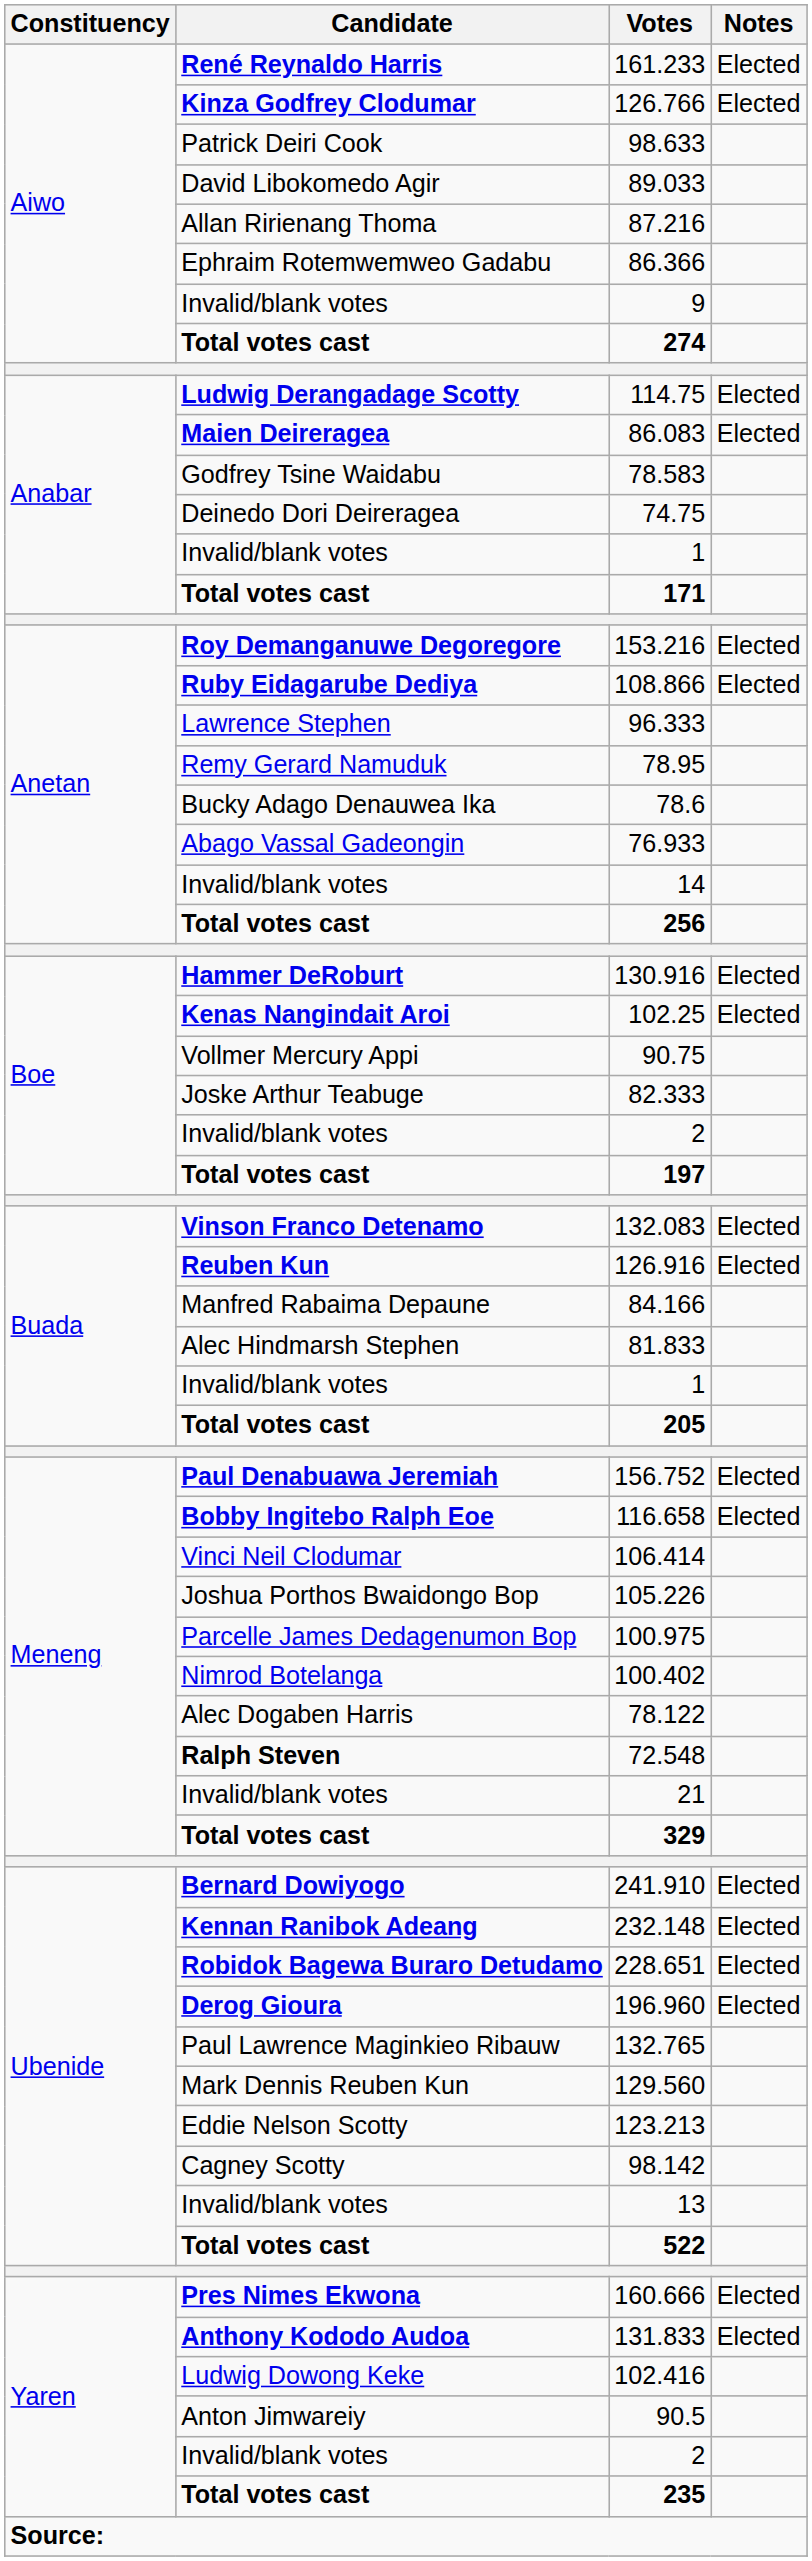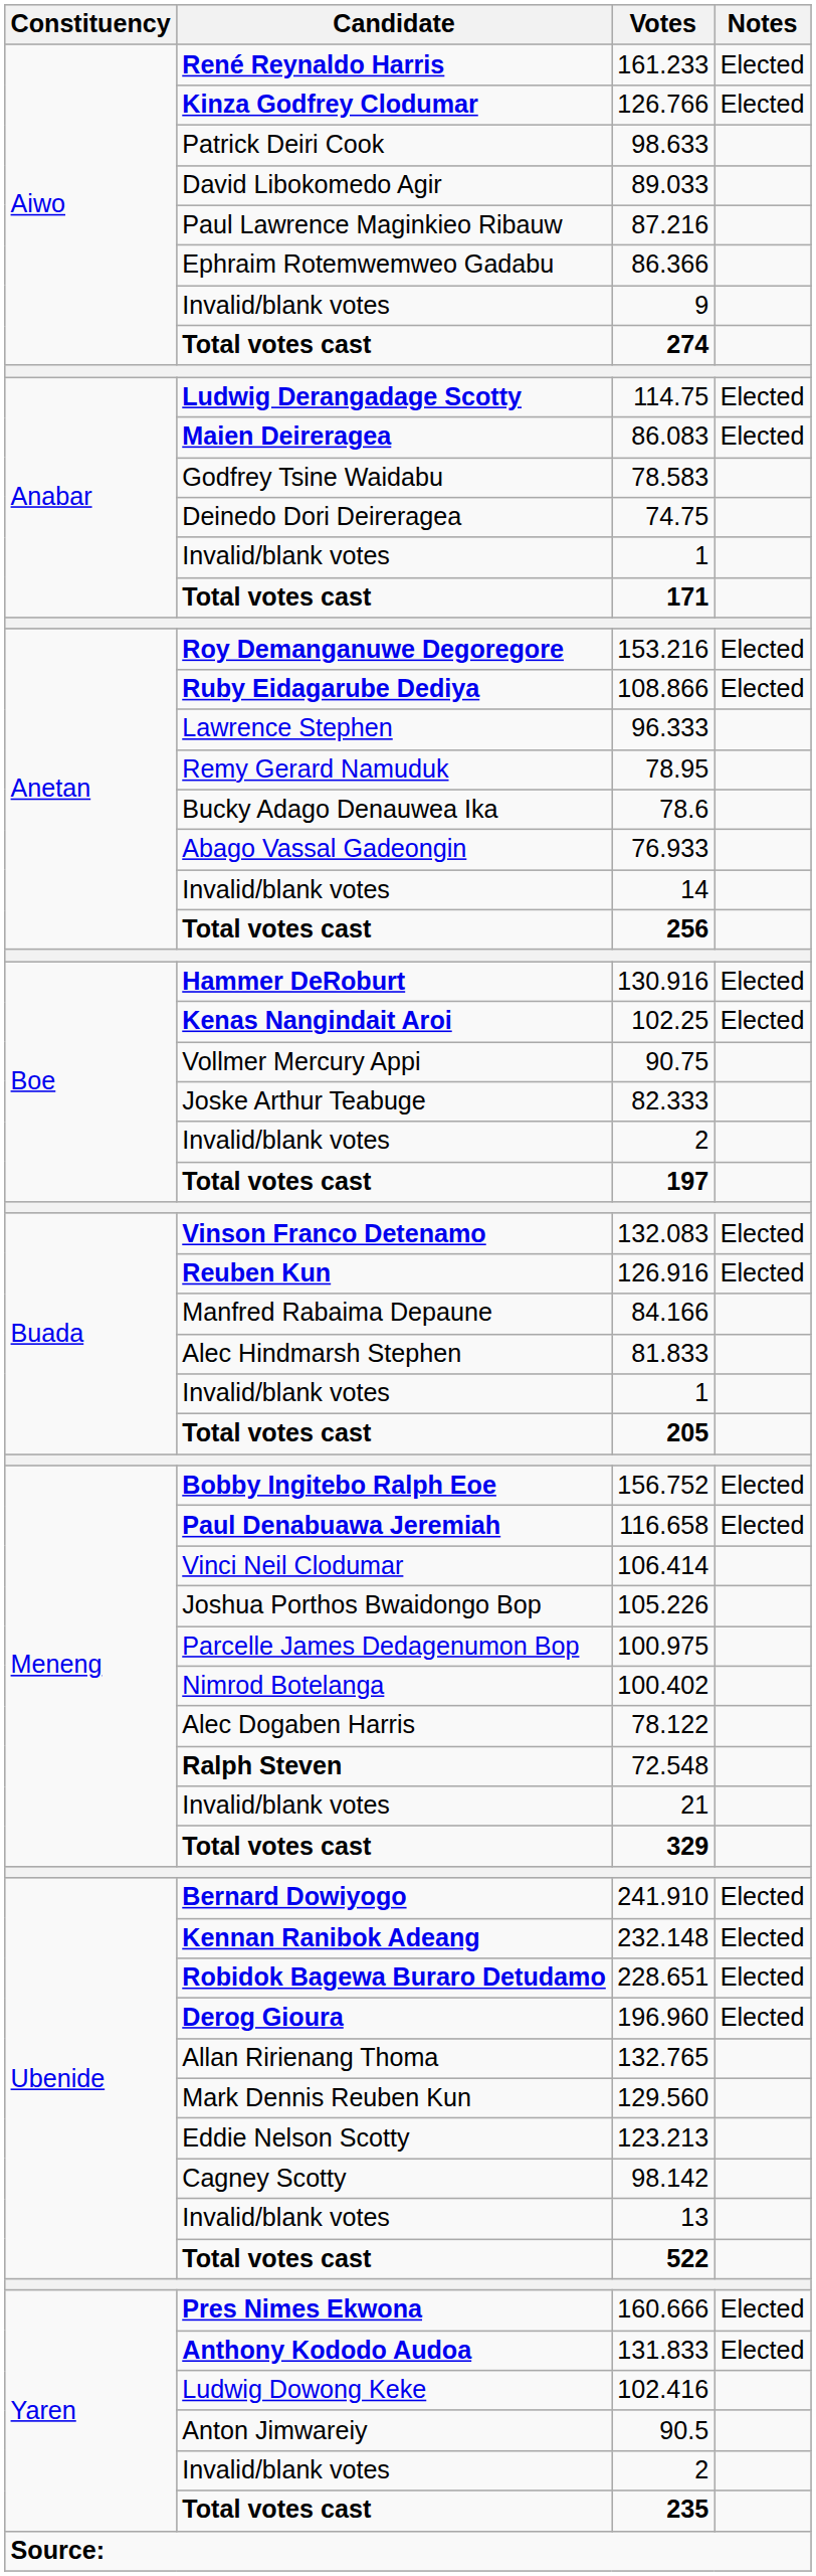87.216 | Candidate: Allan Ririenang Thoma -> Paul Lawrence Maginkieo Ribauw
156.752 | Candidate: Paul Denabuawa Jeremiah -> Bobby Ingitebo Ralph Eoe
116.658 | Candidate: Bobby Ingitebo Ralph Eoe -> Paul Denabuawa Jeremiah
132.765 | Candidate: Paul Lawrence Maginkieo Ribauw -> Allan Ririenang Thoma
